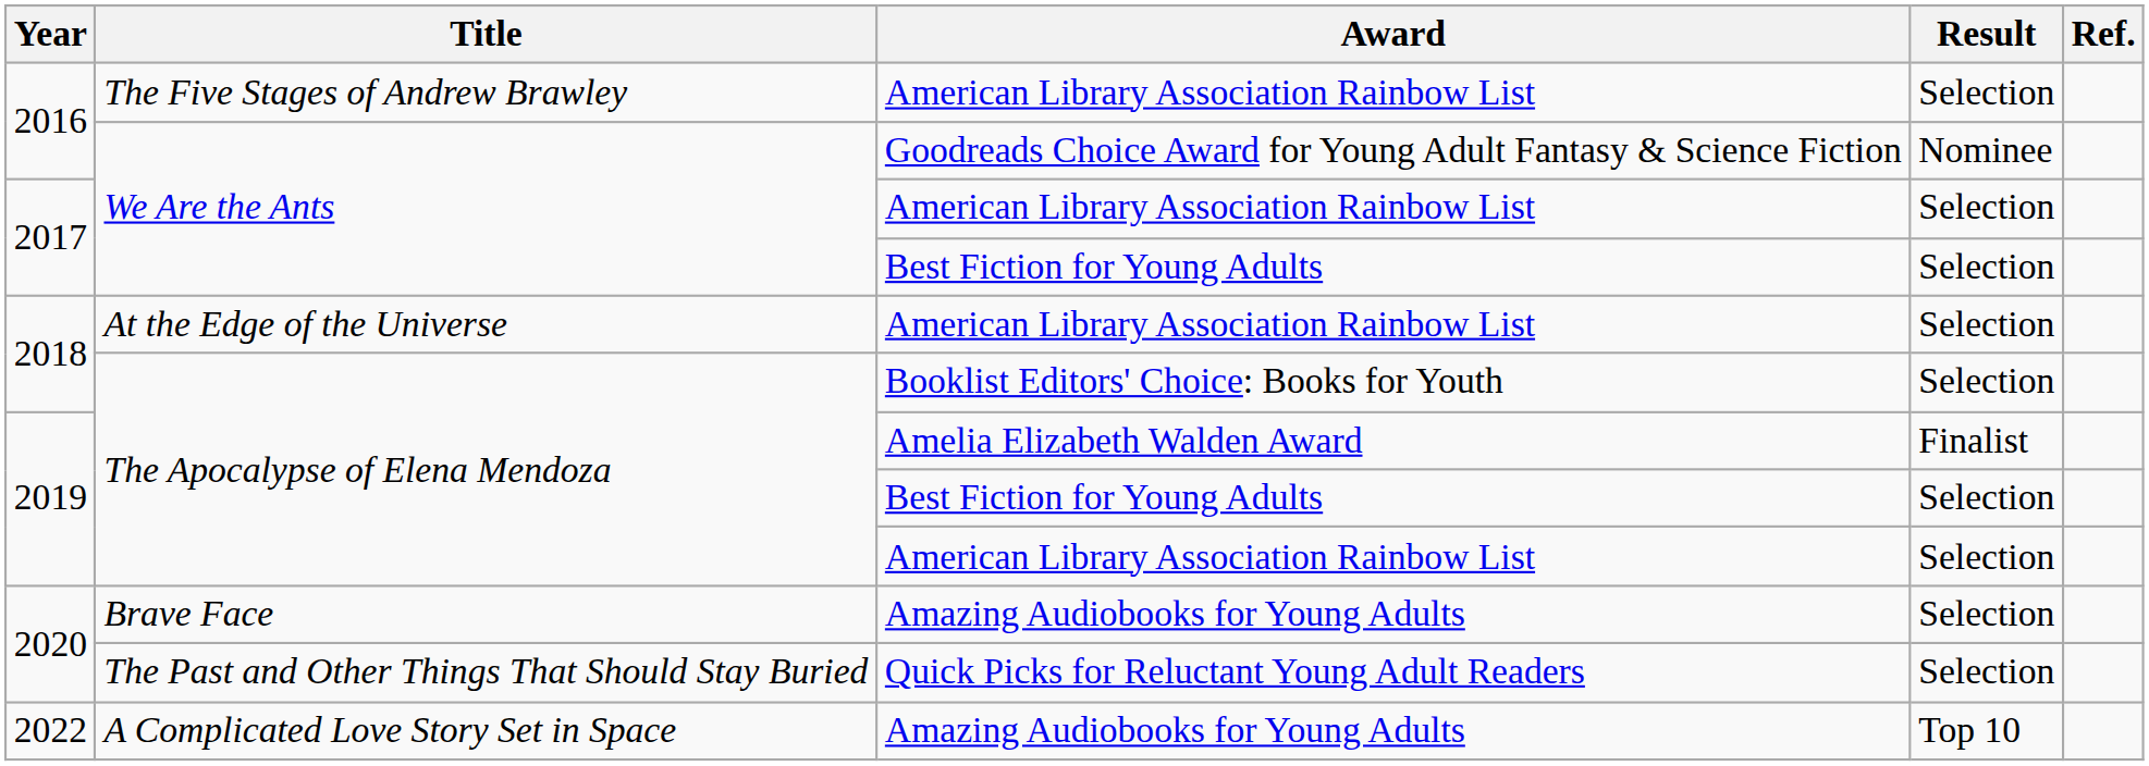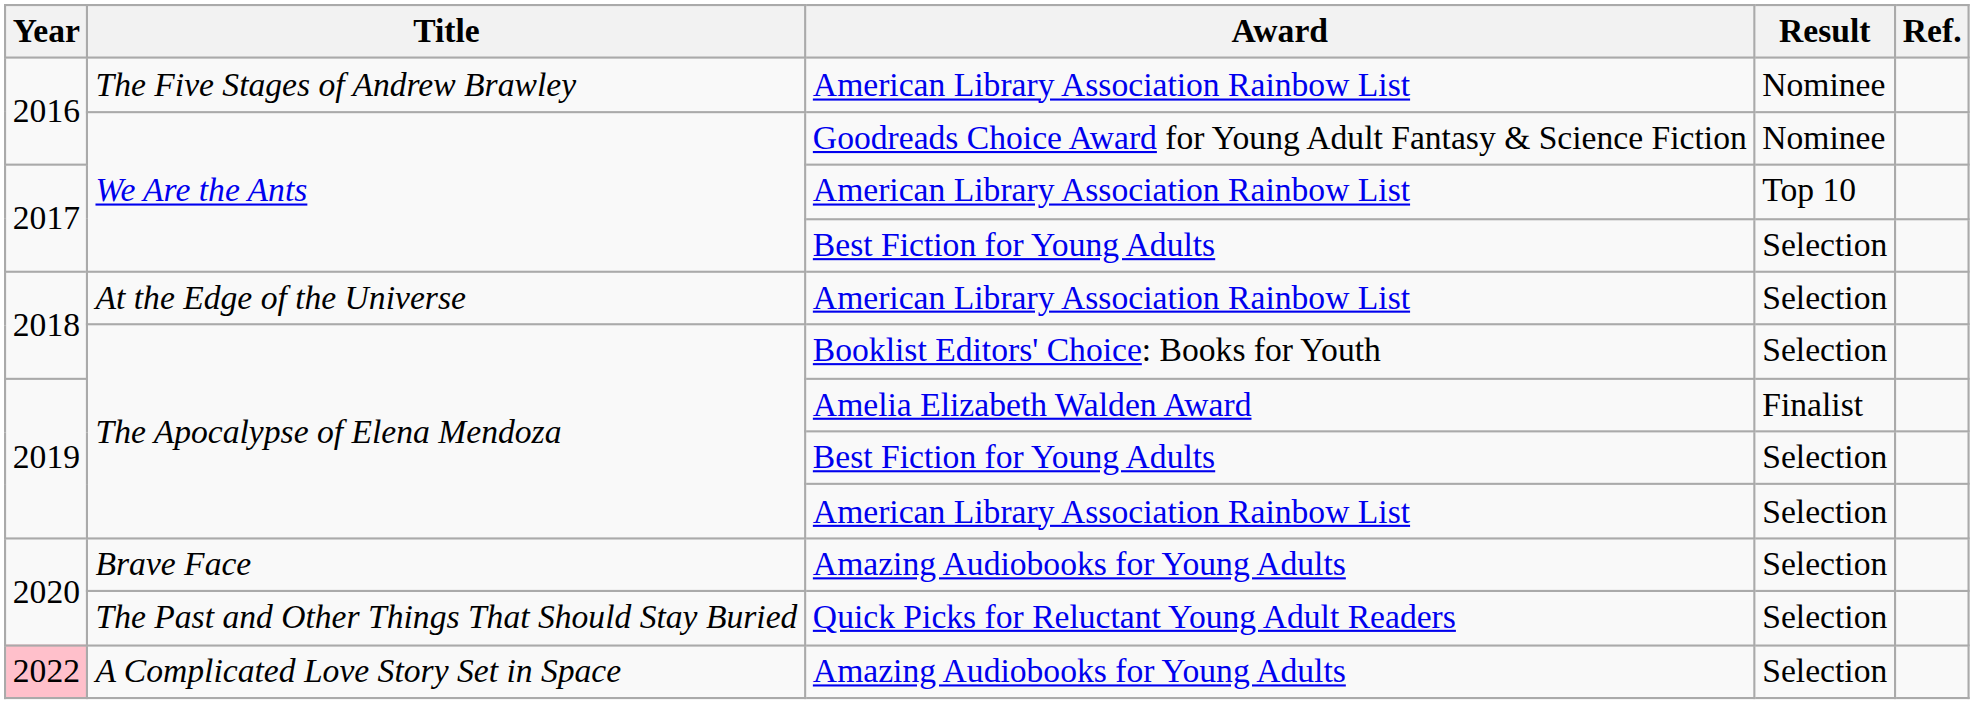The Five Stages of Andrew Brawley | Result: Selection -> Nominee
We Are the Ants / American Library Association Rainbow List | Result: Selection -> Top 10
A Complicated Love Story Set in Space | Year: no background -> pink background
A Complicated Love Story Set in Space | Result: Top 10 -> Selection
